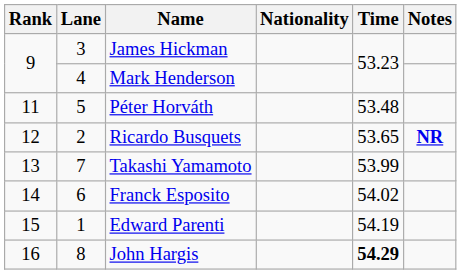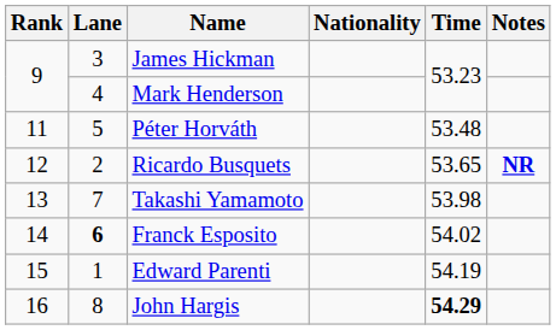Takashi Yamamoto | Time: 53.99 -> 53.98
Franck Esposito | Lane: normal -> bold
